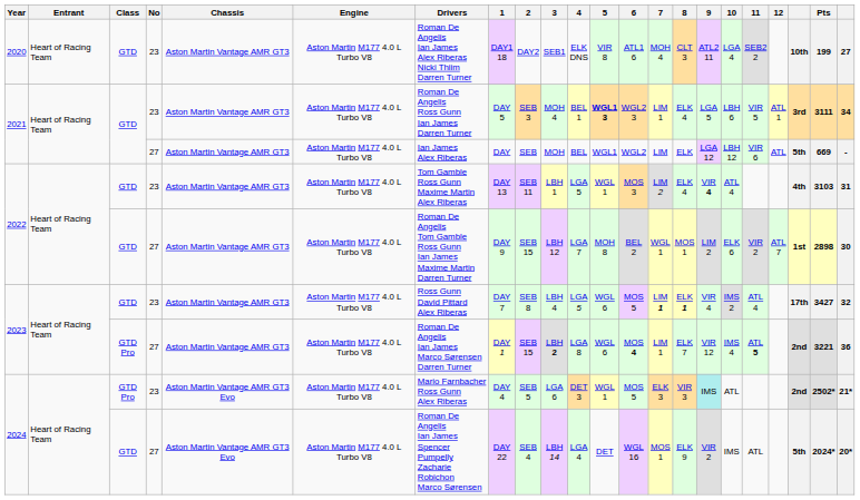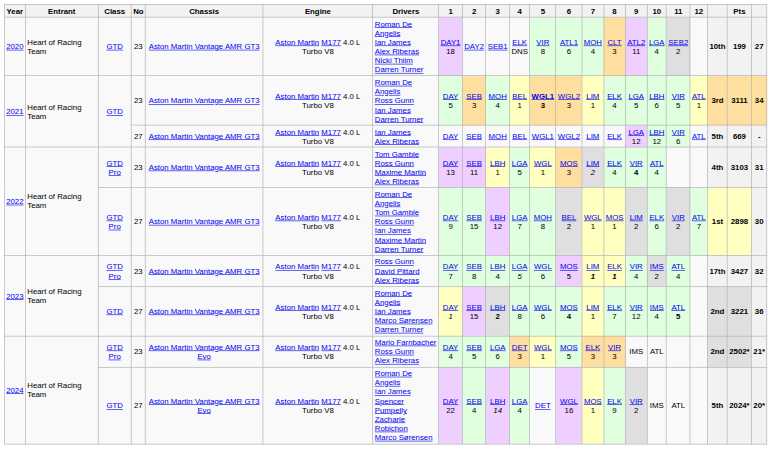2022 / 23 | Class: GTD -> GTD Pro
2022 / 27 | Class: GTD -> GTD Pro
2023 / 23 | Class: GTD -> GTD Pro
2023 / 27 | Class: GTD Pro -> GTD
2024 / 23 | 9: paleturquoise background -> no background
